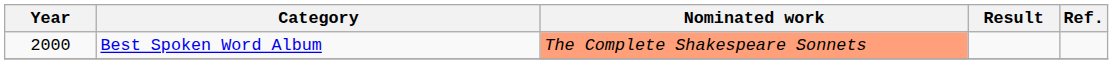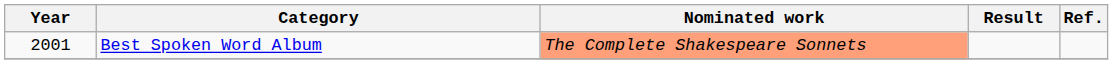Best Spoken Word Album | Year: 2000 -> 2001
